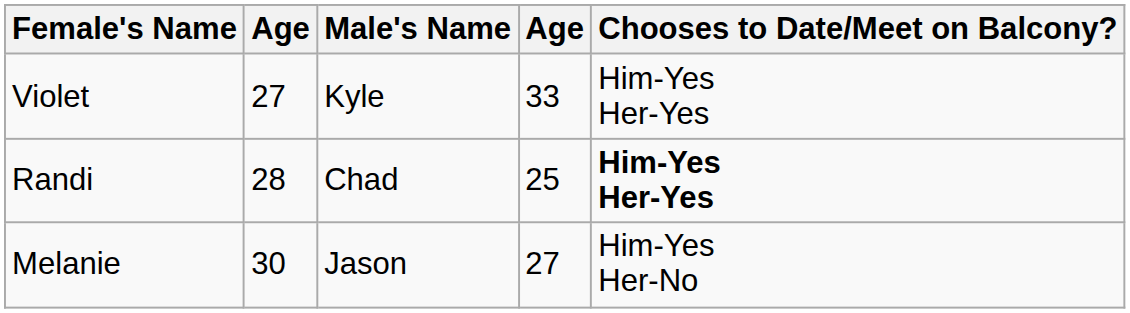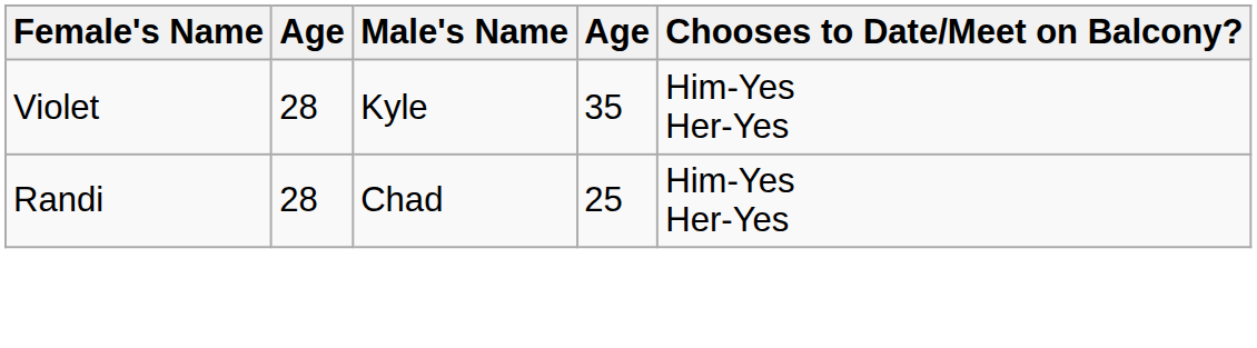Violet | column 2: 27 -> 28
Violet | column 4: 33 -> 35
Randi | Chooses to Date/Meet on Balcony?: bold -> normal
- row: Melanie | 30 | Jason | 27 | Him-Yes Her-No
